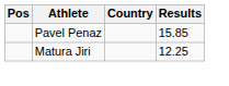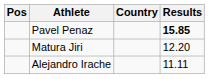Pavel Penaz | Results: normal -> bold
Matura Jiri | Results: 12.25 -> 12.20
+ row: Alejandro Irache | 11.11
